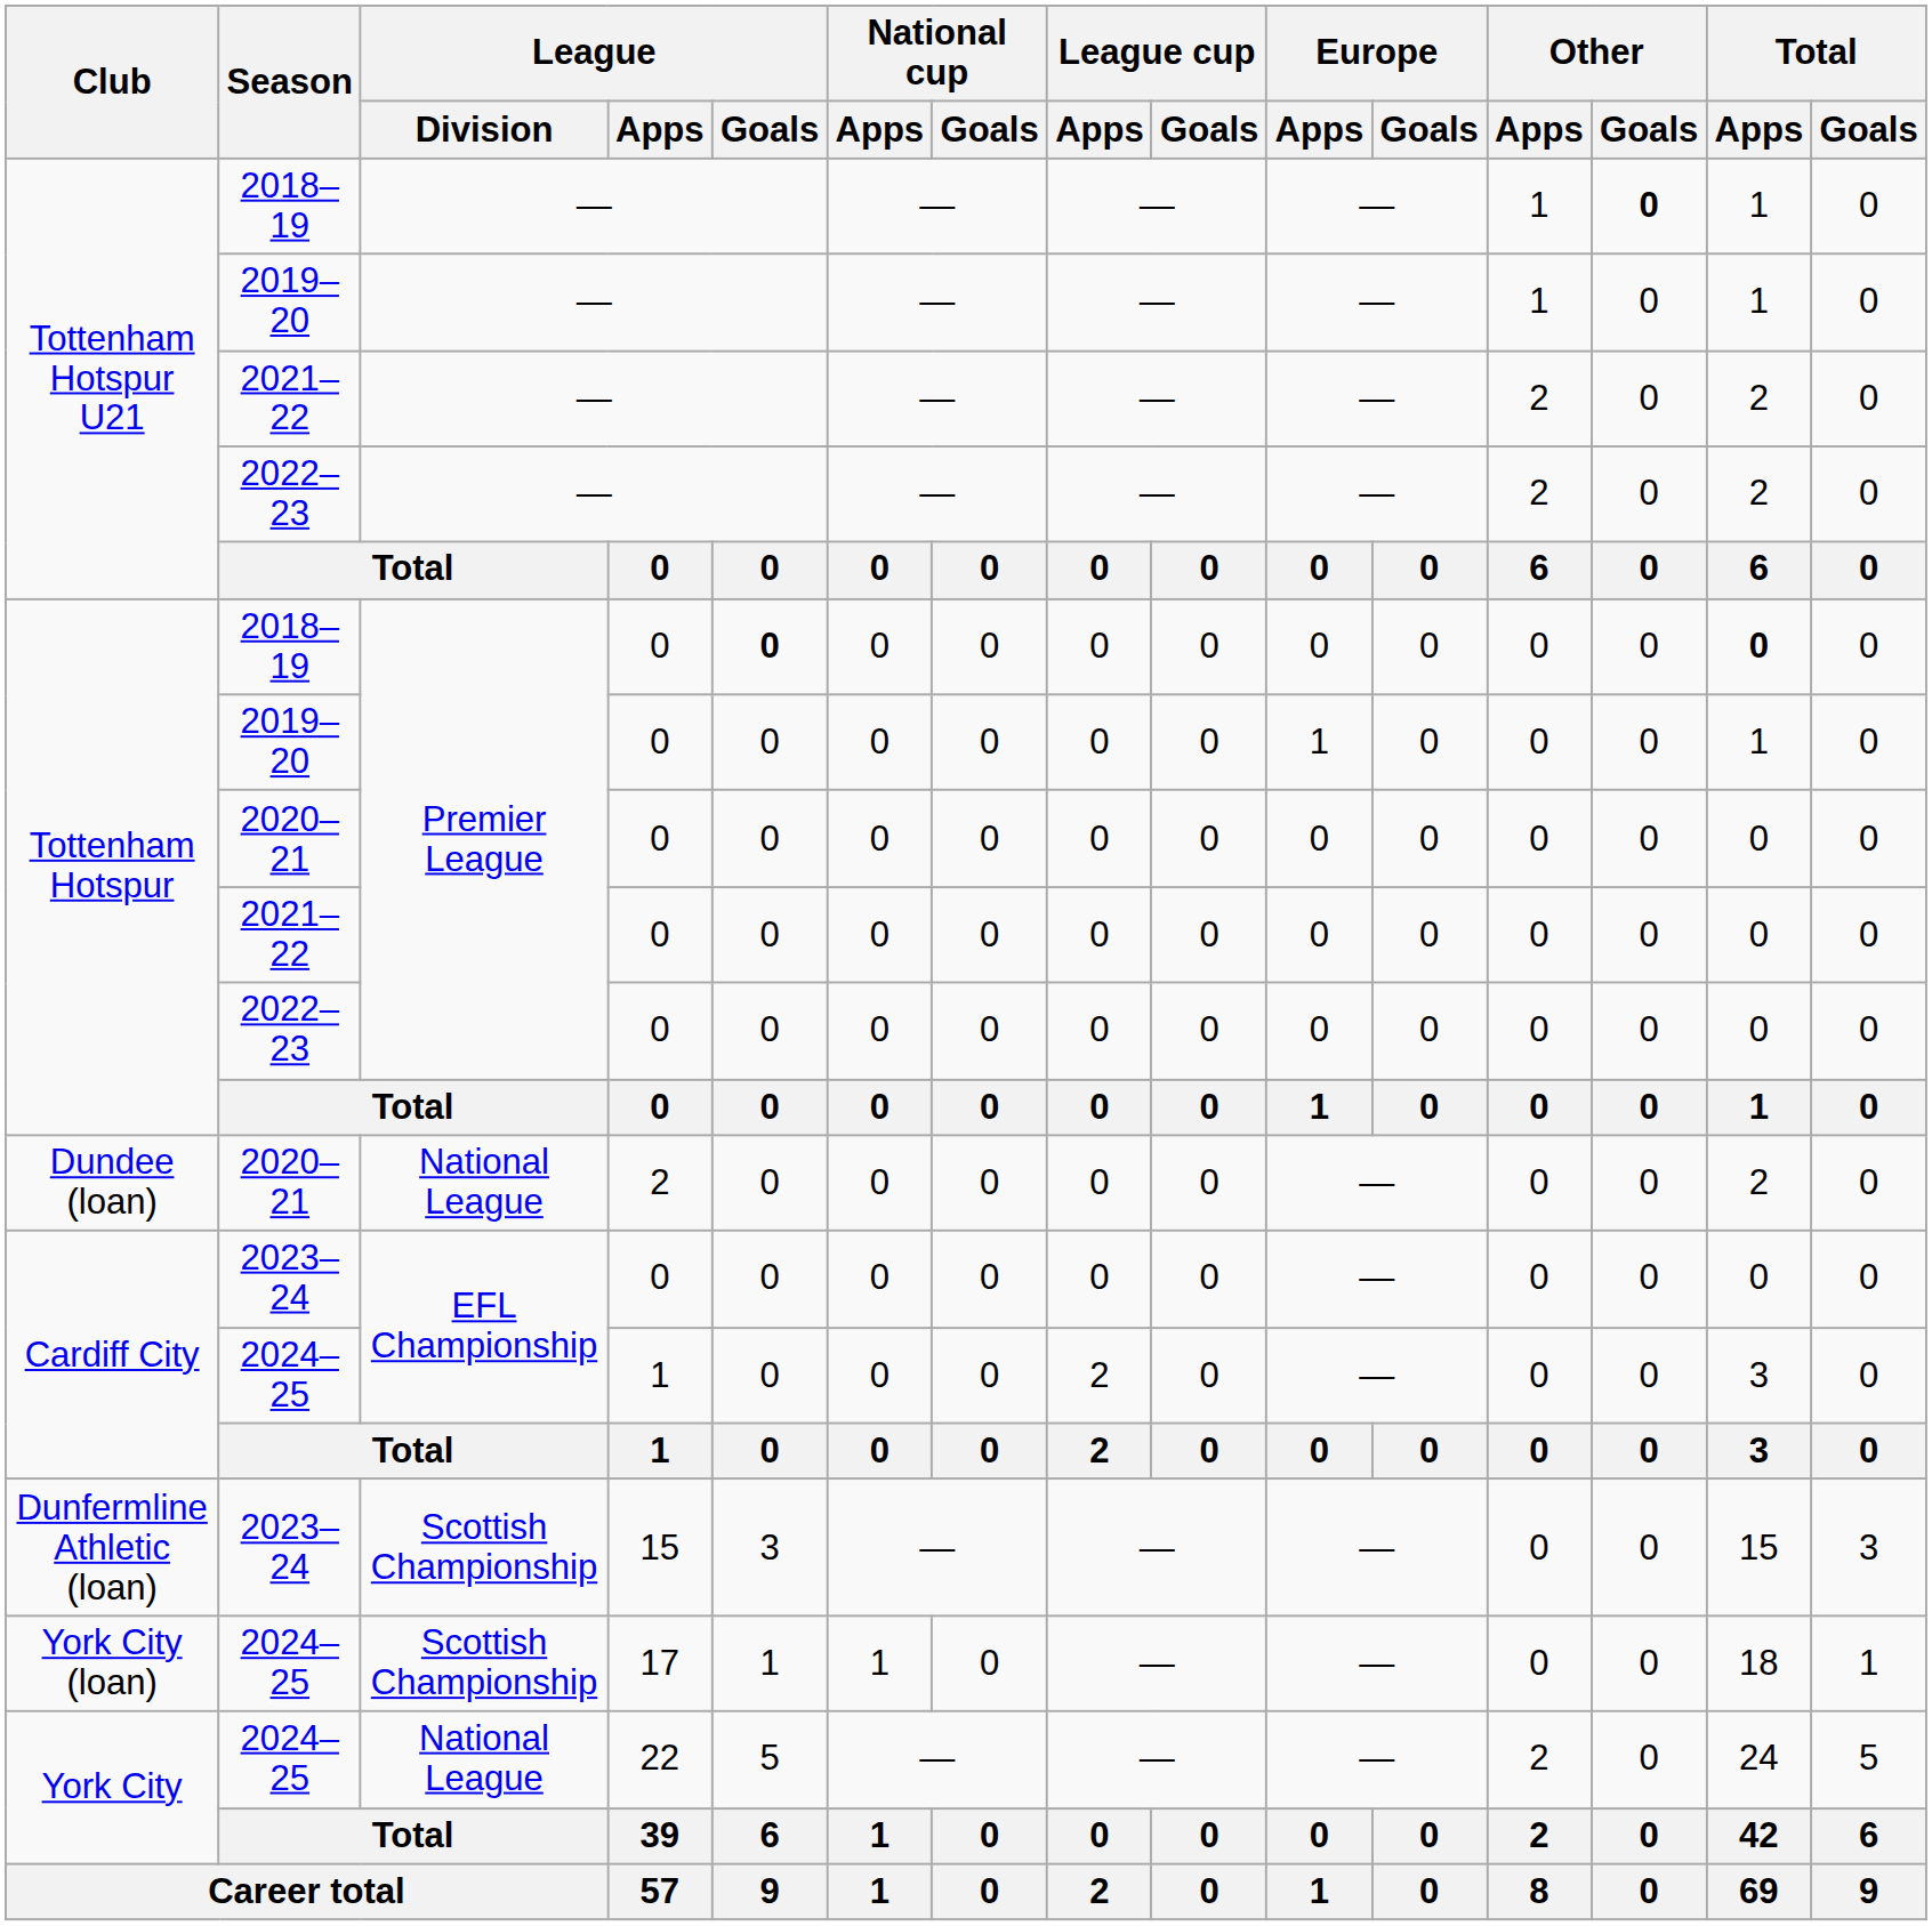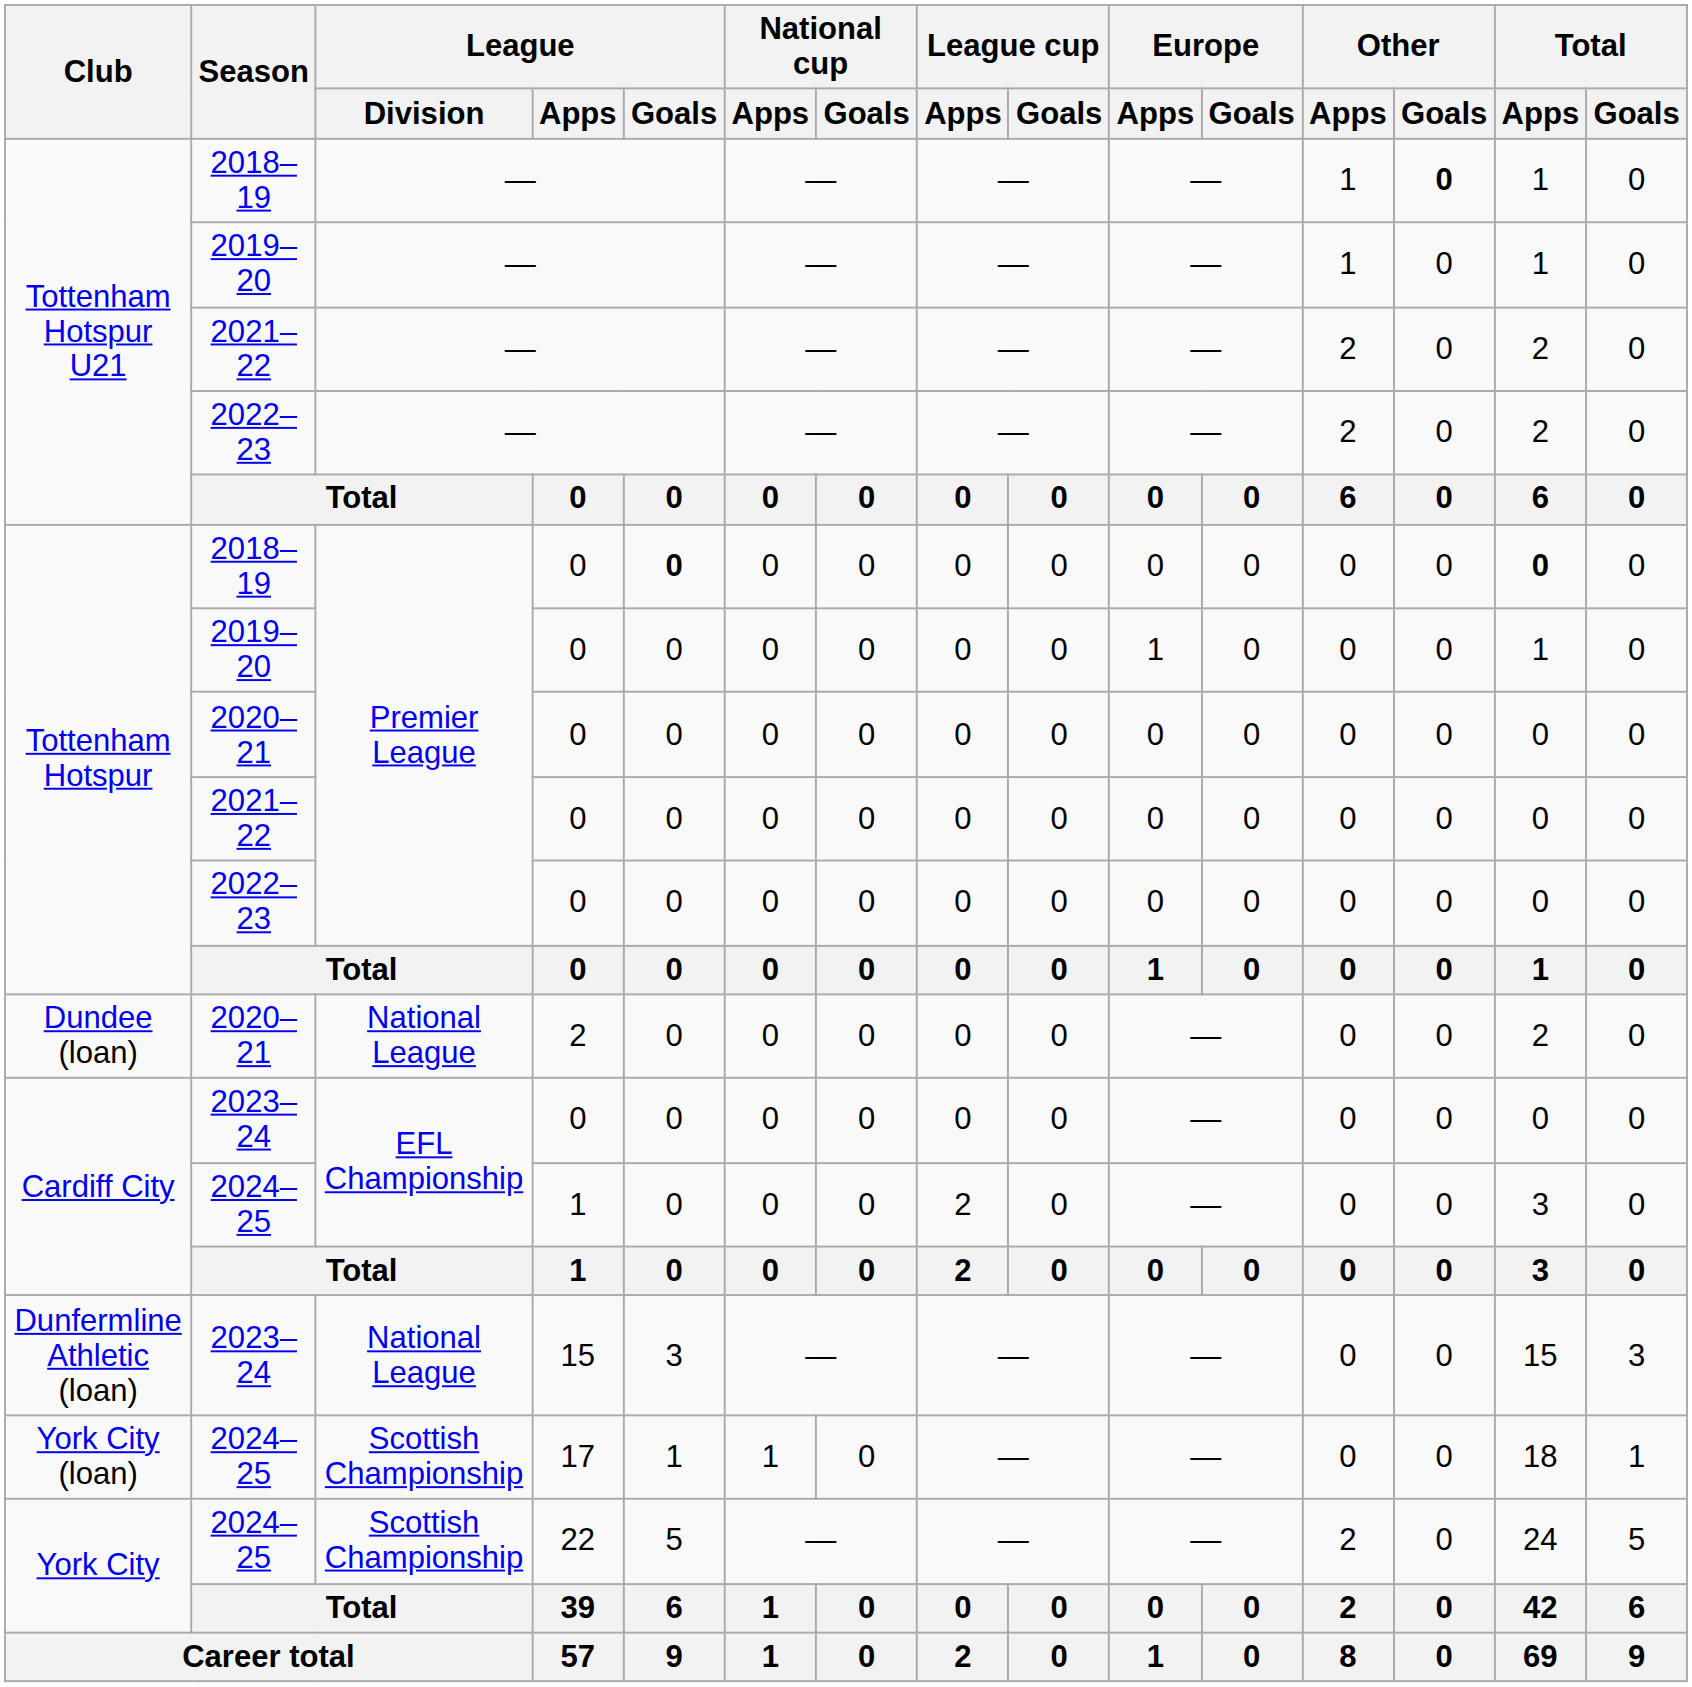Dunfermline Athletic (loan) | League / Division: Scottish Championship -> National League
York City / 2024–25 | League / Division: National League -> Scottish Championship
